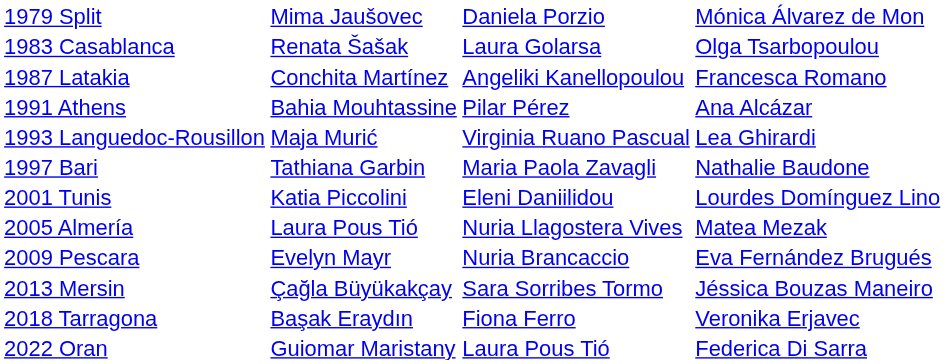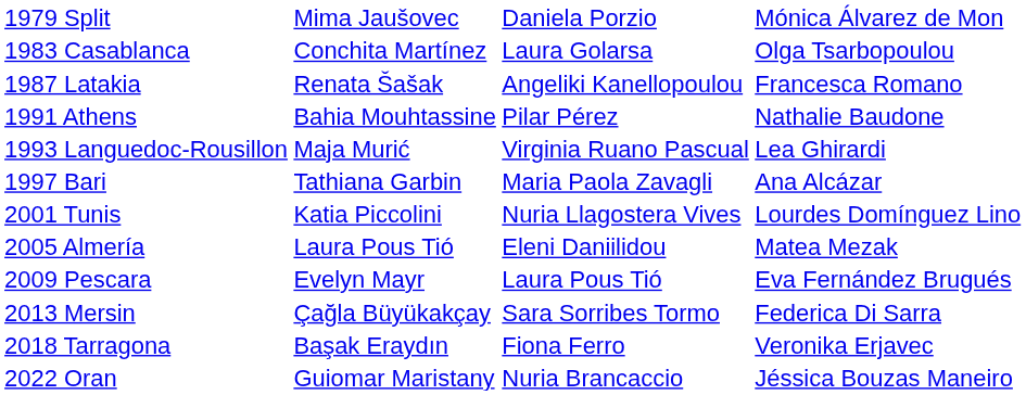1983 Casablanca | column 2: Renata Šašak -> Conchita Martínez
1987 Latakia | column 2: Conchita Martínez -> Renata Šašak
1991 Athens | column 4: Ana Alcázar -> Nathalie Baudone
1997 Bari | column 4: Nathalie Baudone -> Ana Alcázar
2001 Tunis | column 3: Eleni Daniilidou -> Nuria Llagostera Vives
2005 Almería | column 3: Nuria Llagostera Vives -> Eleni Daniilidou
2009 Pescara | column 3: Nuria Brancaccio -> Laura Pous Tió
2013 Mersin | column 4: Jéssica Bouzas Maneiro -> Federica Di Sarra
2022 Oran | column 3: Laura Pous Tió -> Nuria Brancaccio
2022 Oran | column 4: Federica Di Sarra -> Jéssica Bouzas Maneiro
